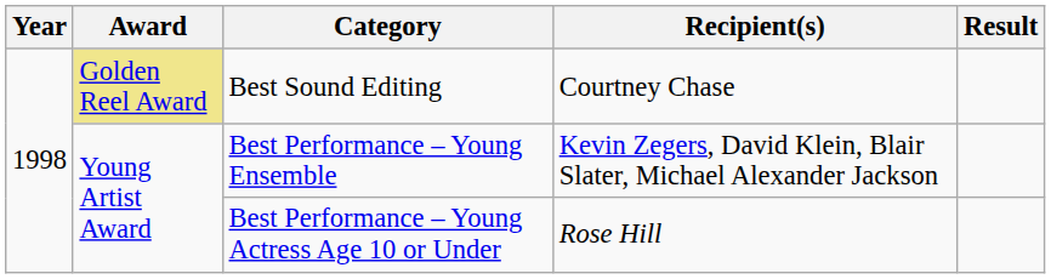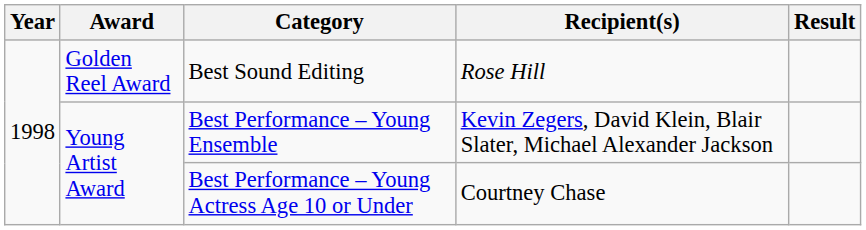Best Sound Editing | Award: khaki background -> no background
Best Sound Editing | Recipient(s): Courtney Chase -> Rose Hill
Best Performance – Young Actress Age 10 or Under | Recipient(s): Rose Hill -> Courtney Chase
